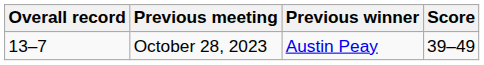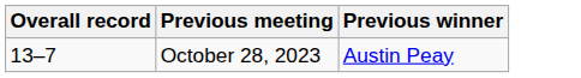- column: Score | 39–49
